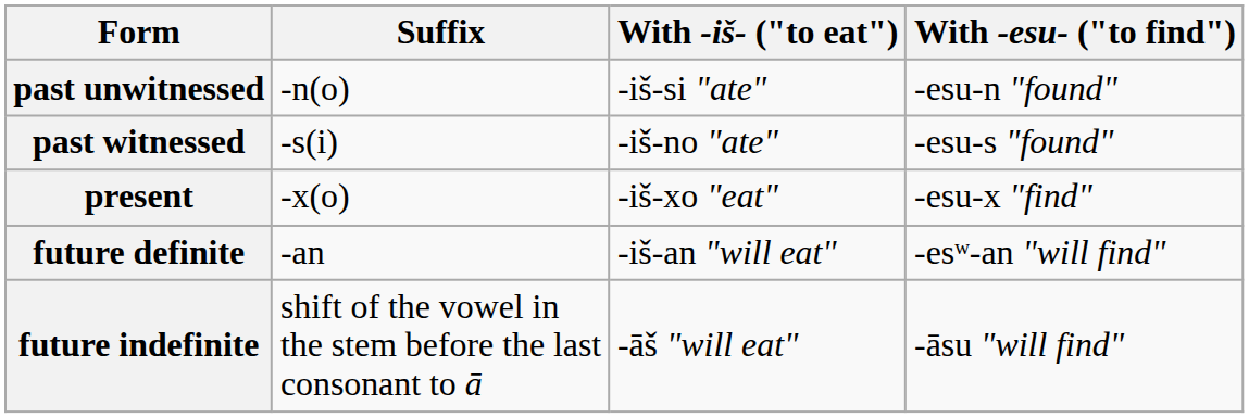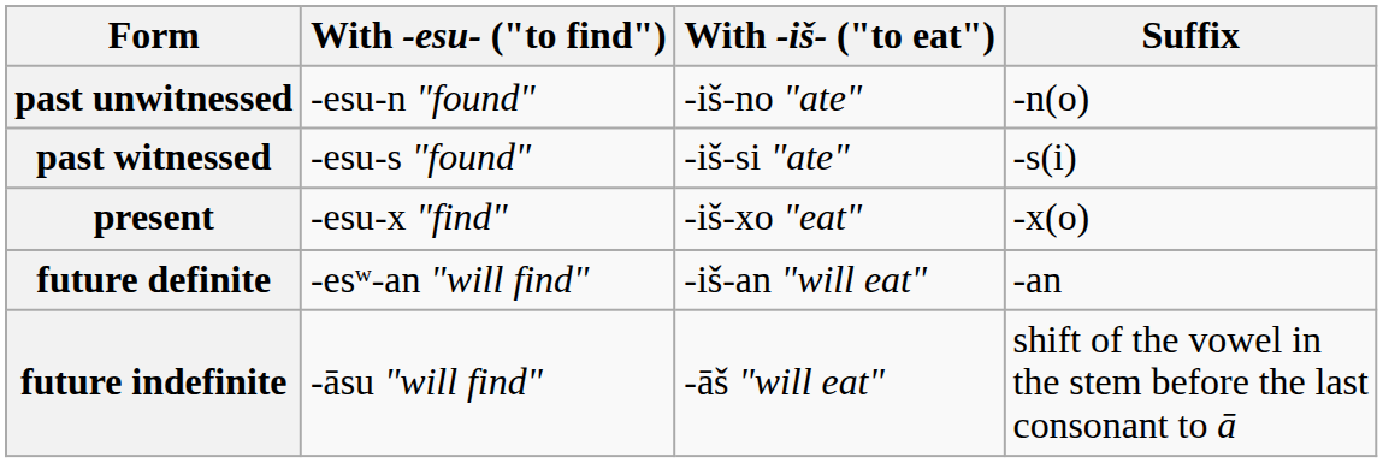columns swapped: Suffix <-> With -esu- ("to find")
past unwitnessed | With -iš- ("to eat"): -iš-si "ate" -> -iš-no "ate"
past witnessed | With -iš- ("to eat"): -iš-no "ate" -> -iš-si "ate"
